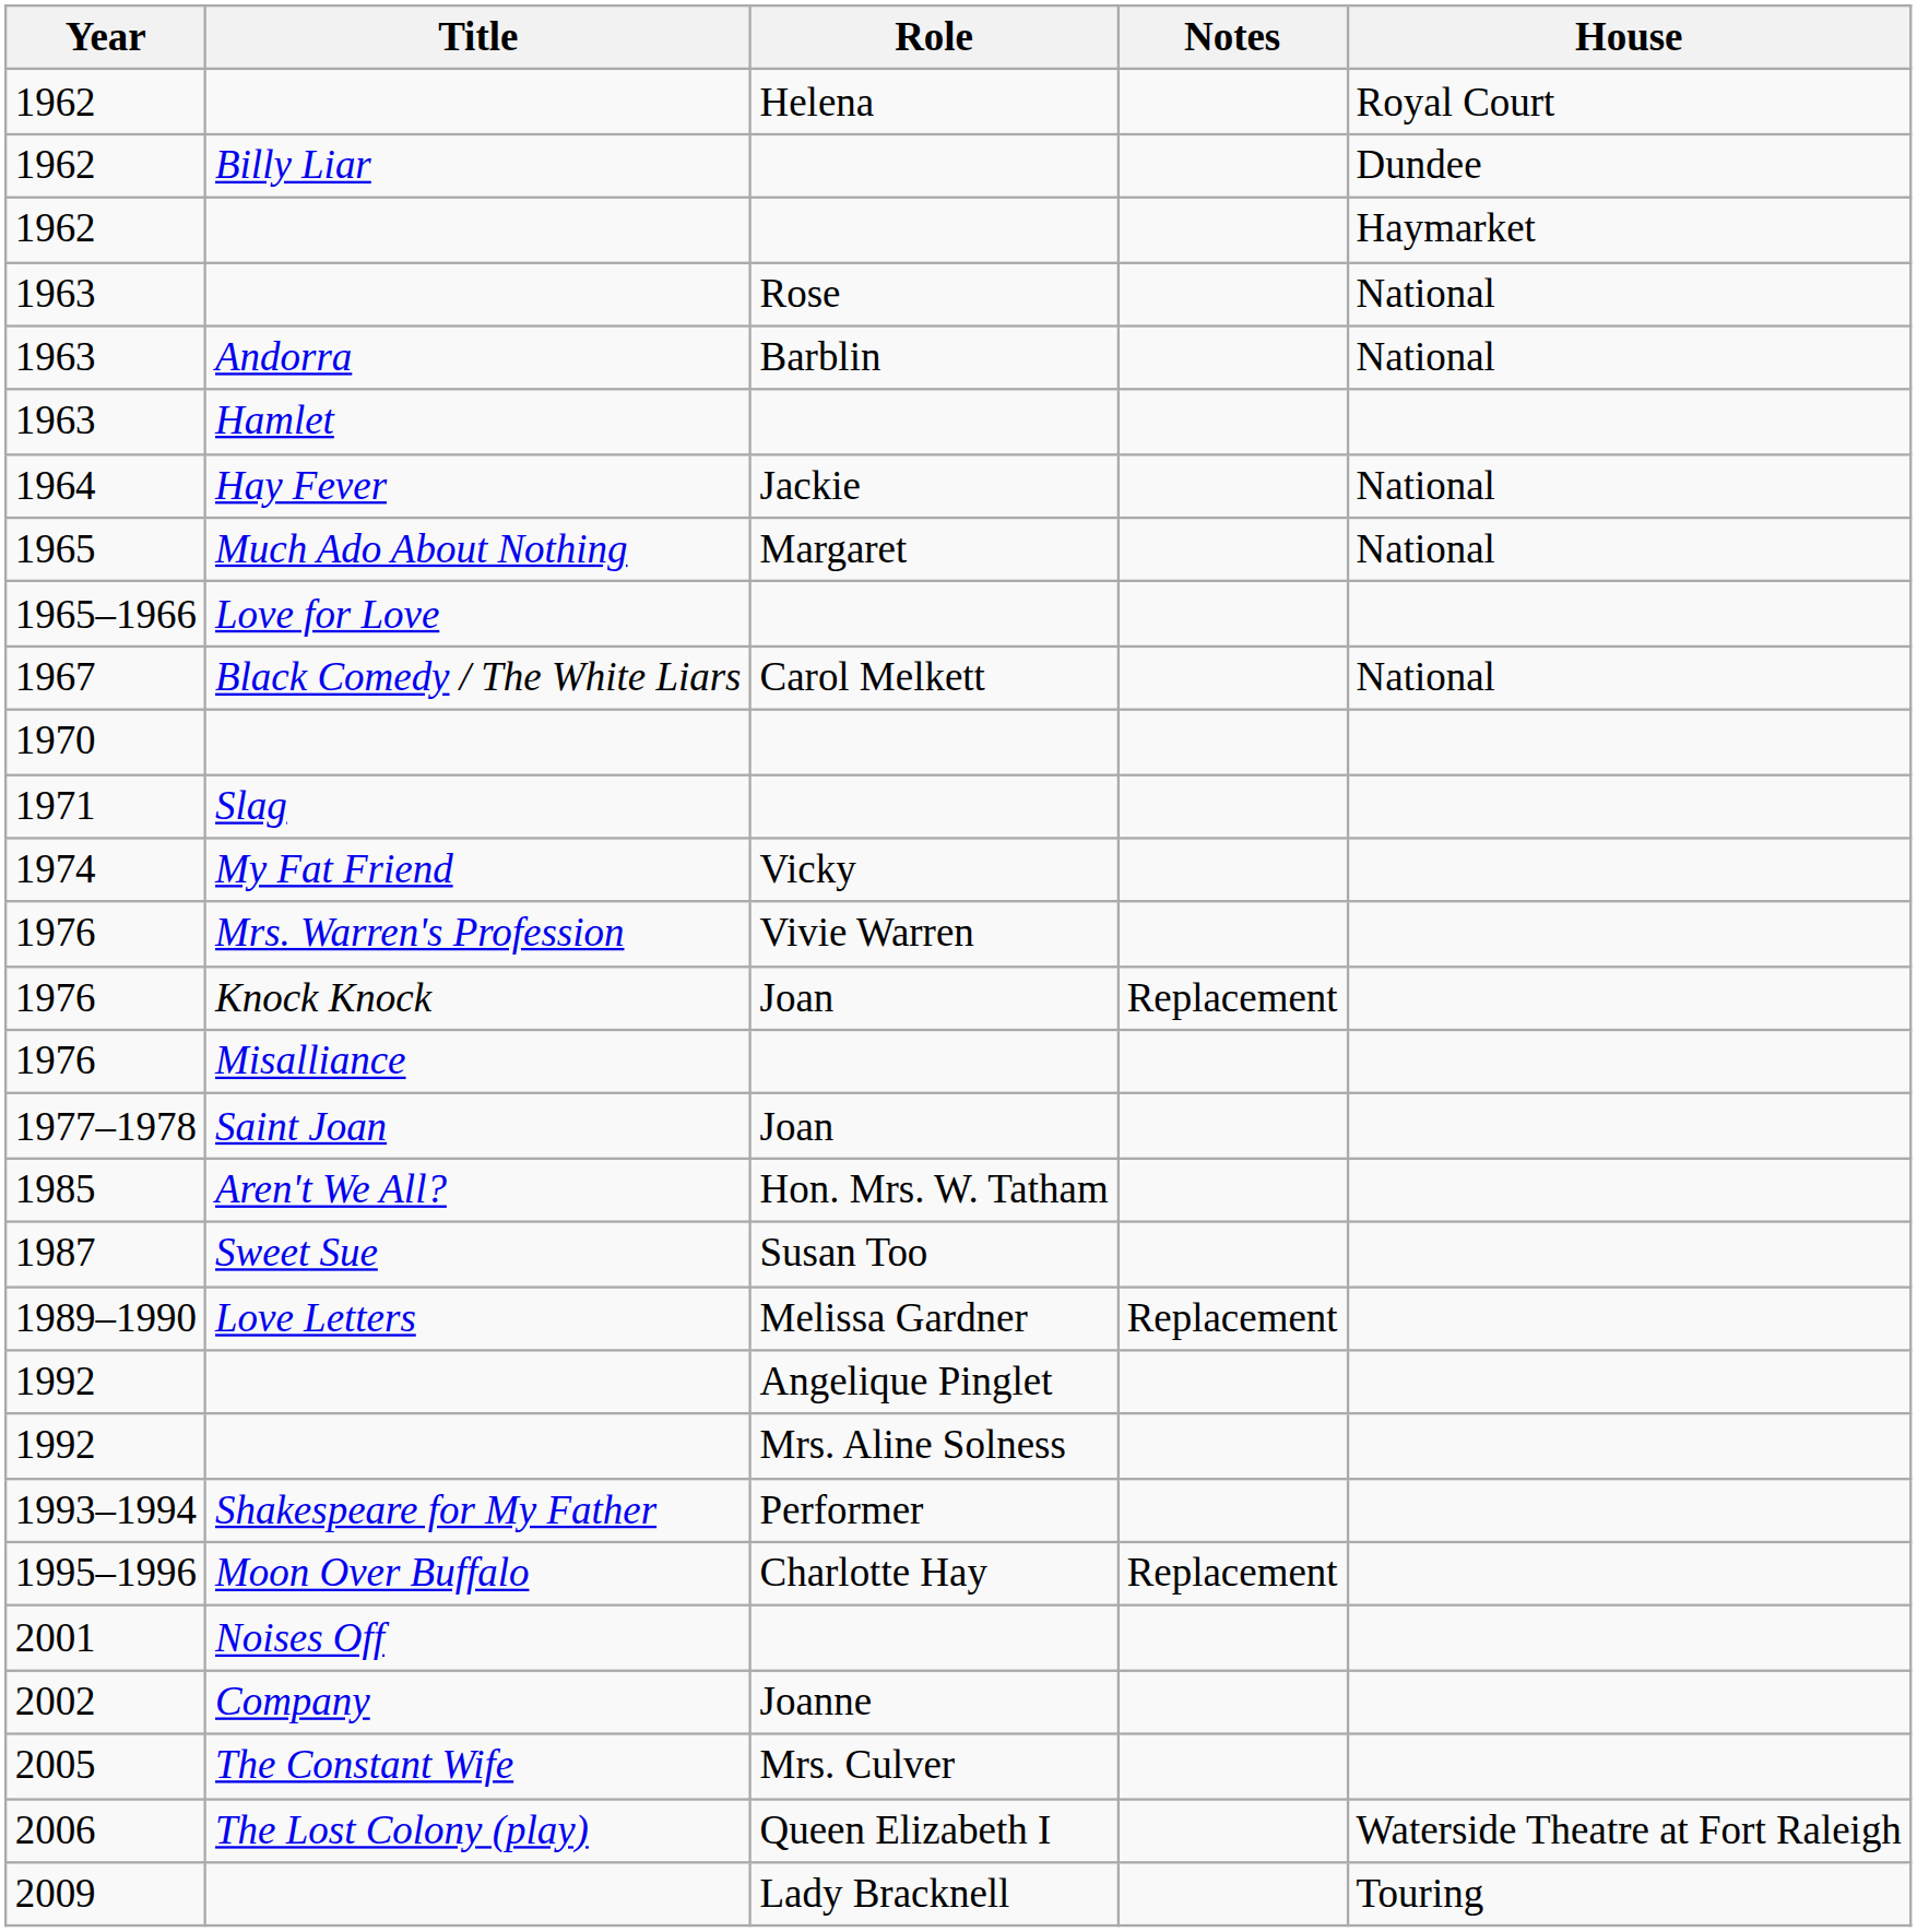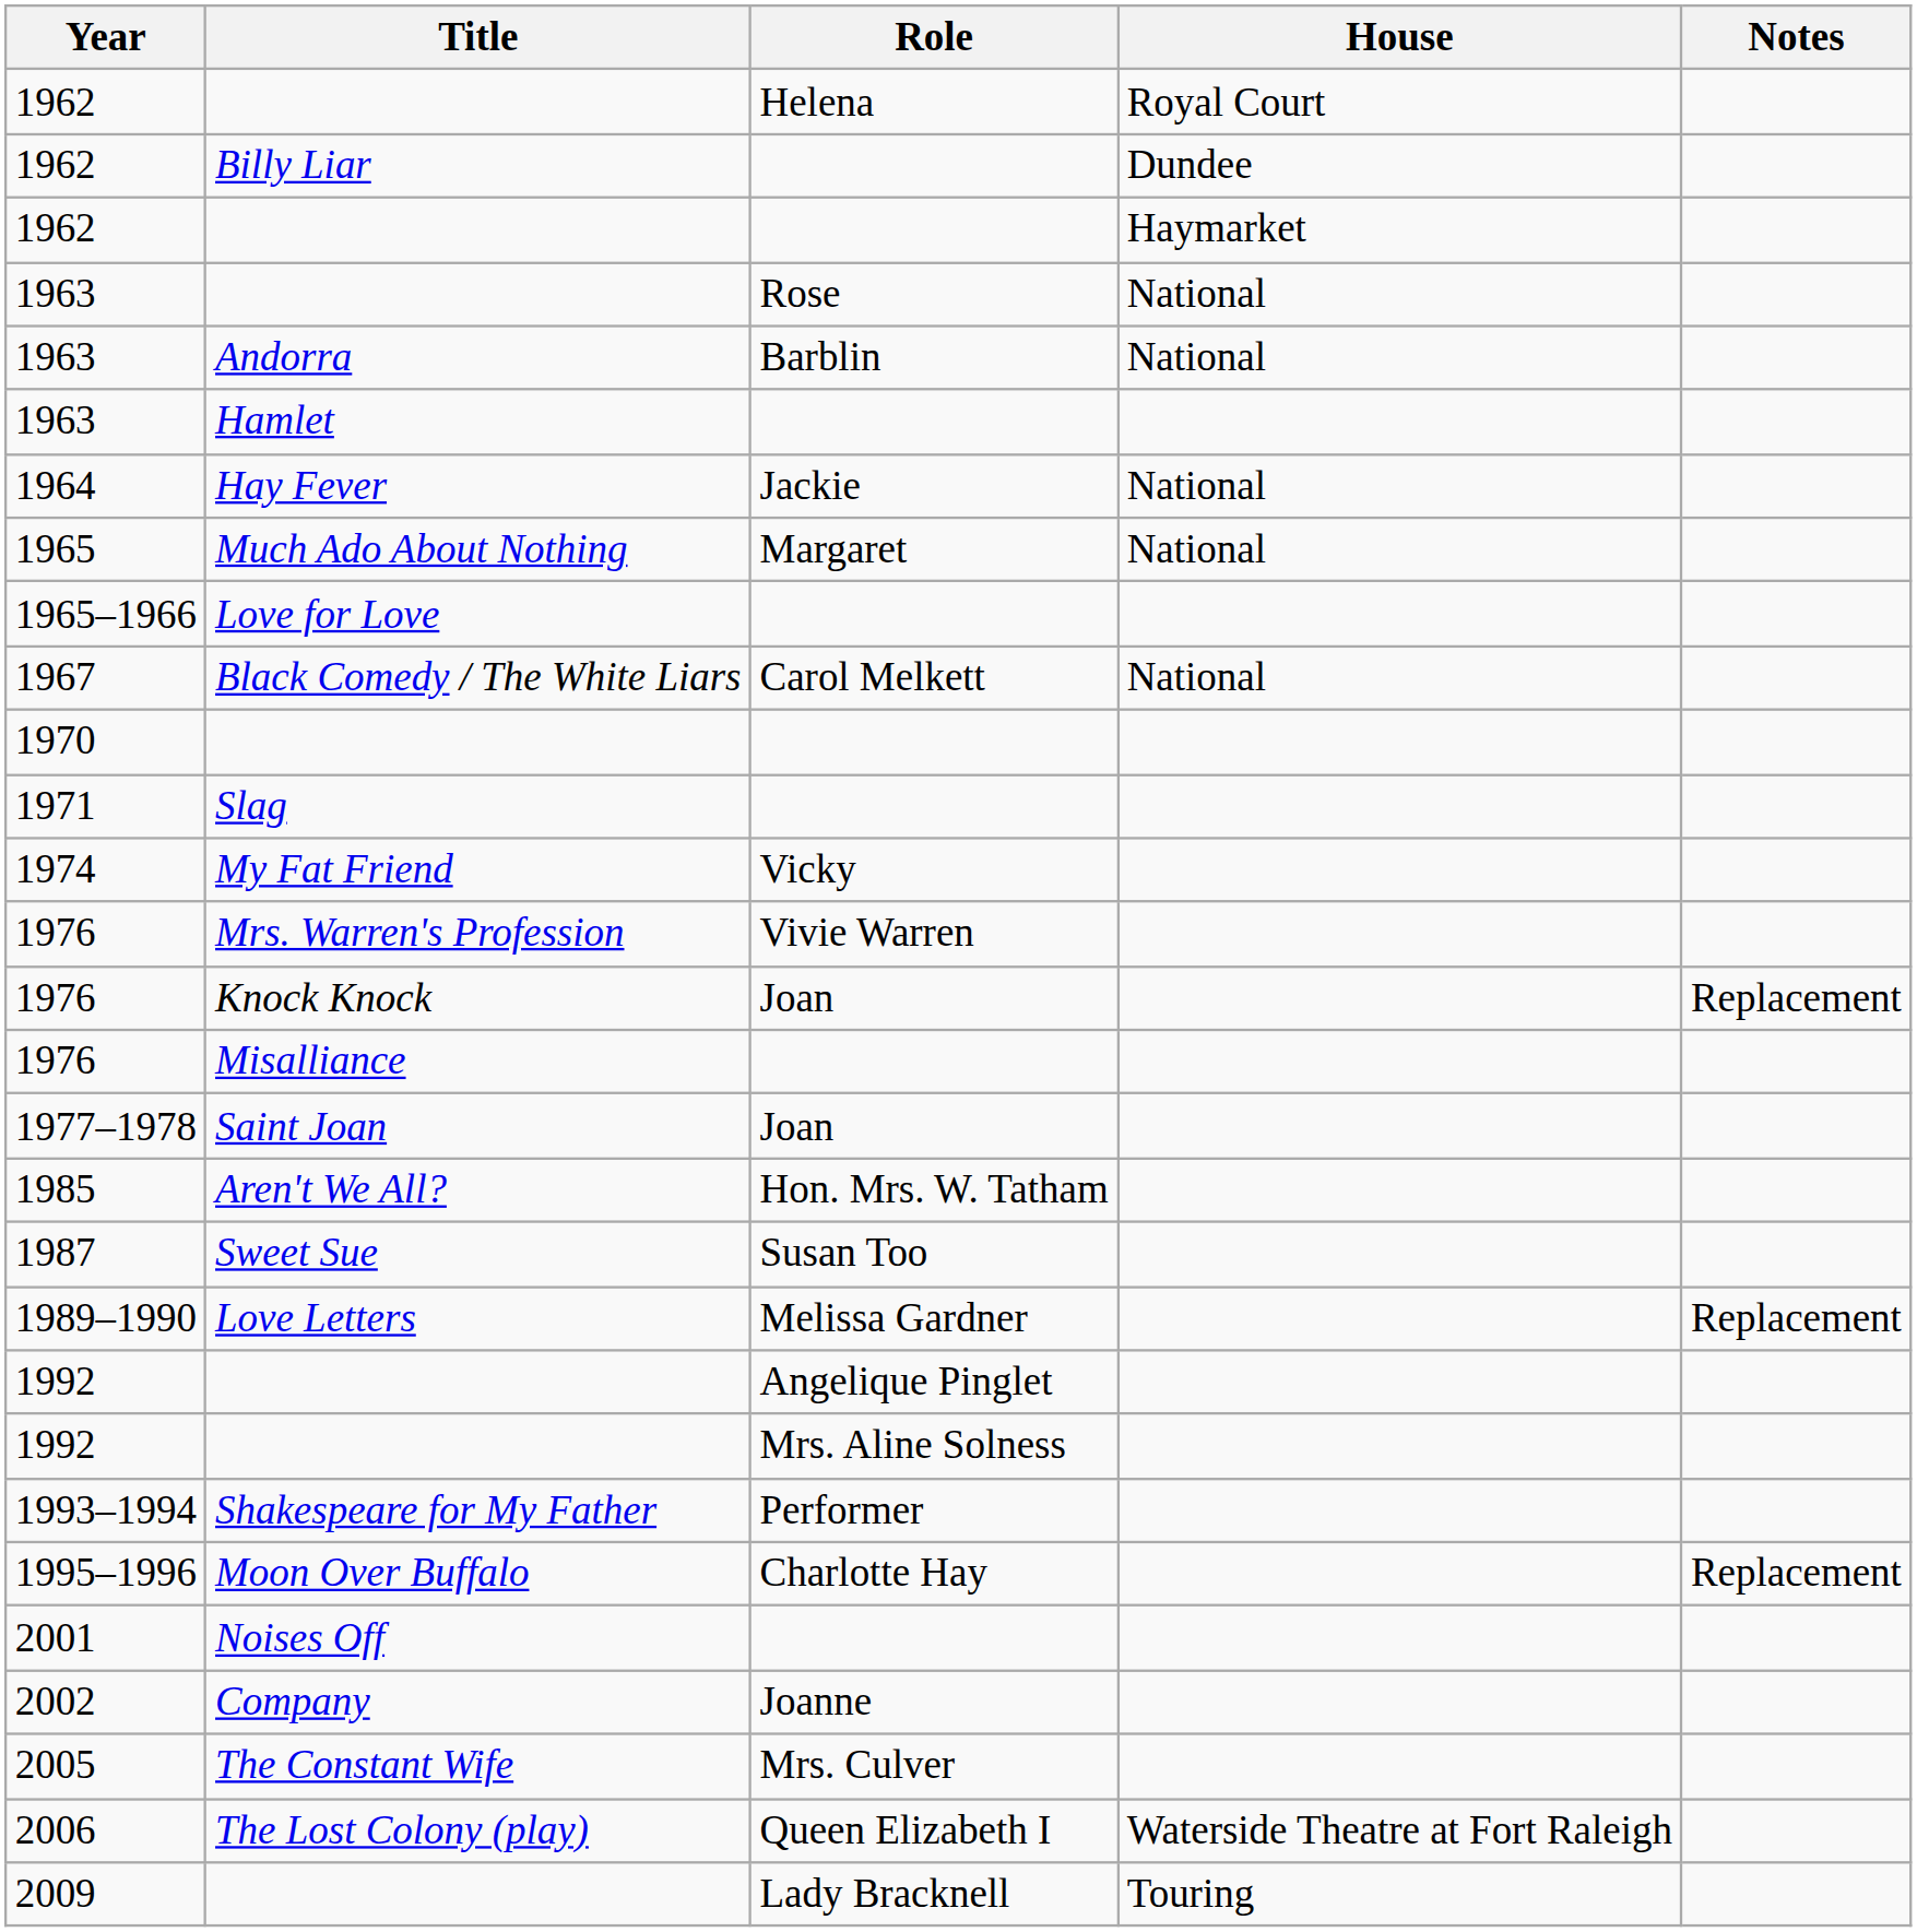columns swapped: House <-> Notes
